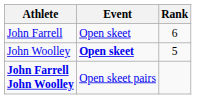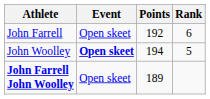+ column: Points | 192 | 194 | 189
John Farrell John Woolley | Event: Open skeet pairs -> Open skeet
